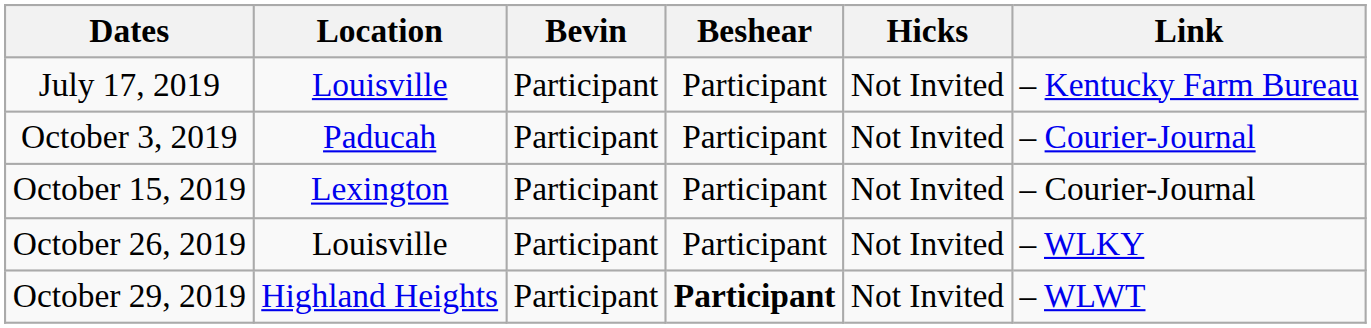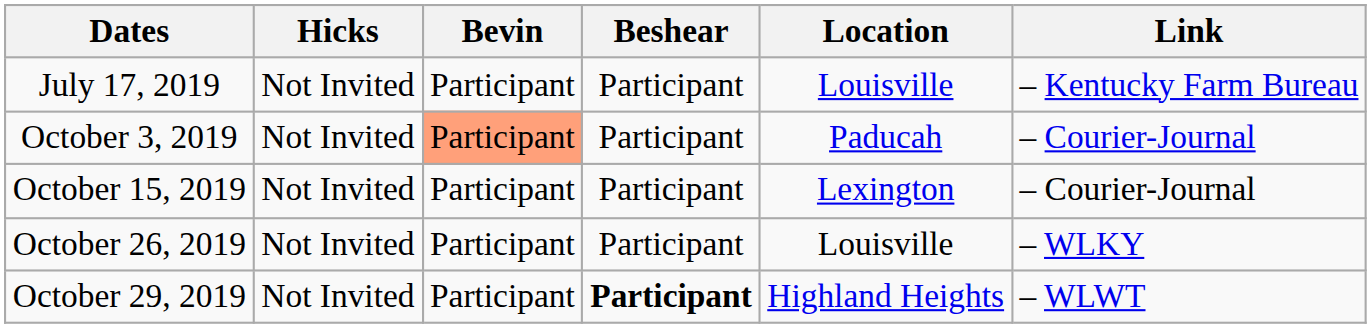columns swapped: Location <-> Hicks
October 3, 2019 | Bevin: no background -> lightsalmon background
